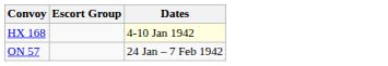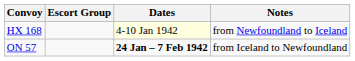+ column: Notes | from Newfoundland to Iceland | from Iceland to Newfoundland
ON 57 | Dates: normal -> bold
